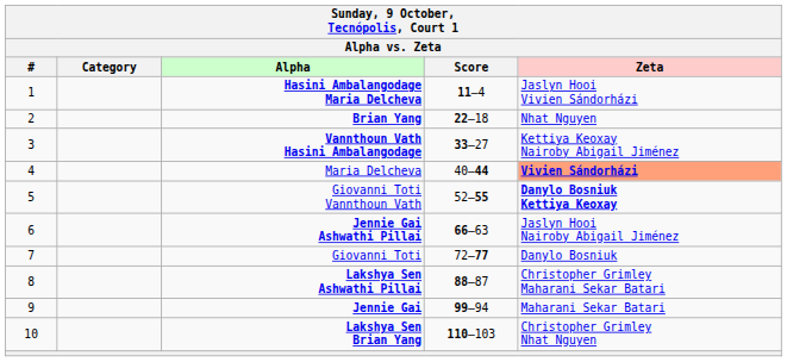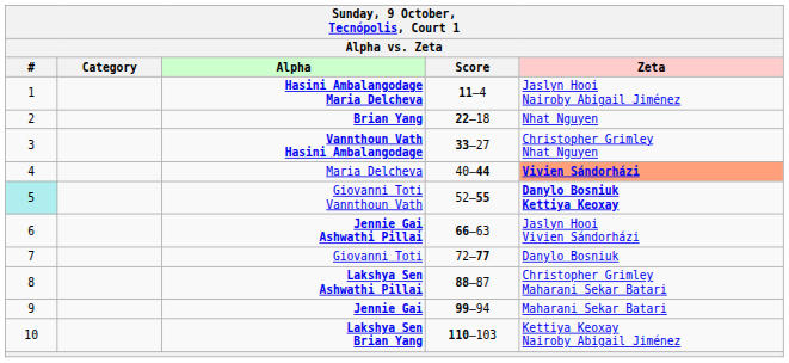Hasini Ambalangodage Maria Delcheva | Zeta: Jaslyn Hooi Vivien Sándorházi -> Jaslyn Hooi Nairoby Abigail Jiménez
Vannthoun Vath Hasini Ambalangodage | Zeta: Kettiya Keoxay Nairoby Abigail Jiménez -> Christopher Grimley Nhat Nguyen
Giovanni Toti Vannthoun Vath | #: no background -> paleturquoise background
Jennie Gai Ashwathi Pillai | Zeta: Jaslyn Hooi Nairoby Abigail Jiménez -> Jaslyn Hooi Vivien Sándorházi
Lakshya Sen Brian Yang | Zeta: Christopher Grimley Nhat Nguyen -> Kettiya Keoxay Nairoby Abigail Jiménez
